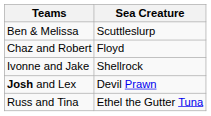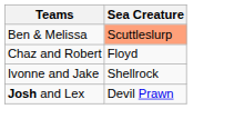Ben & Melissa | Sea Creature: no background -> lightsalmon background
- row: Russ and Tina | Ethel the Gutter Tuna
